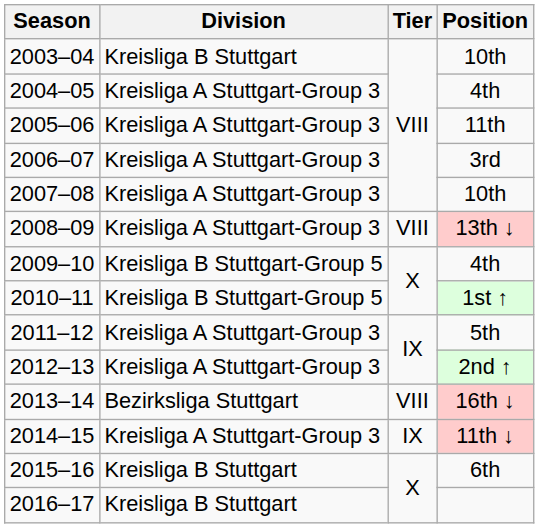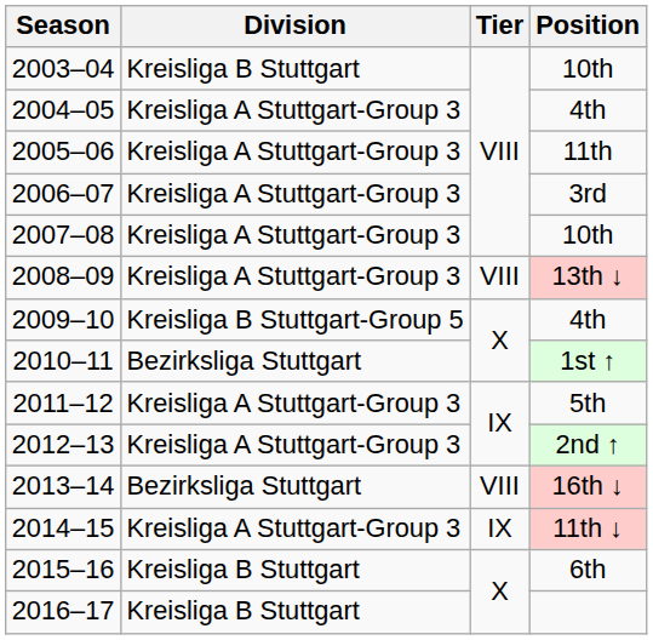2010–11 | Division: Kreisliga B Stuttgart-Group 5 -> Bezirksliga Stuttgart
